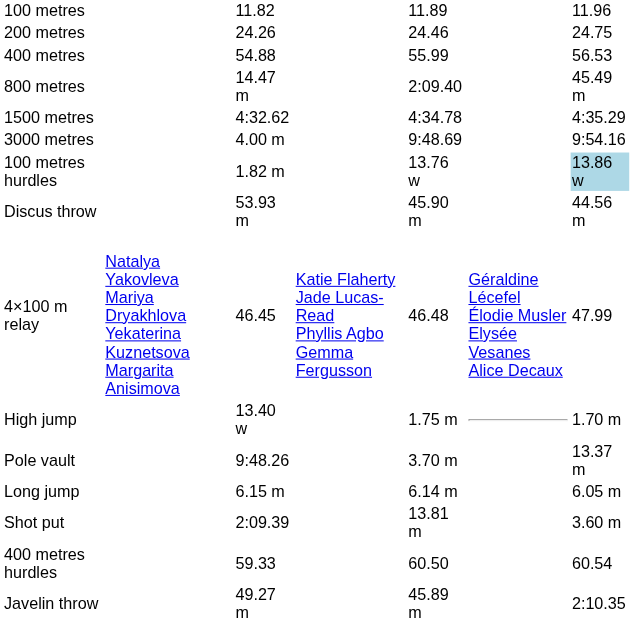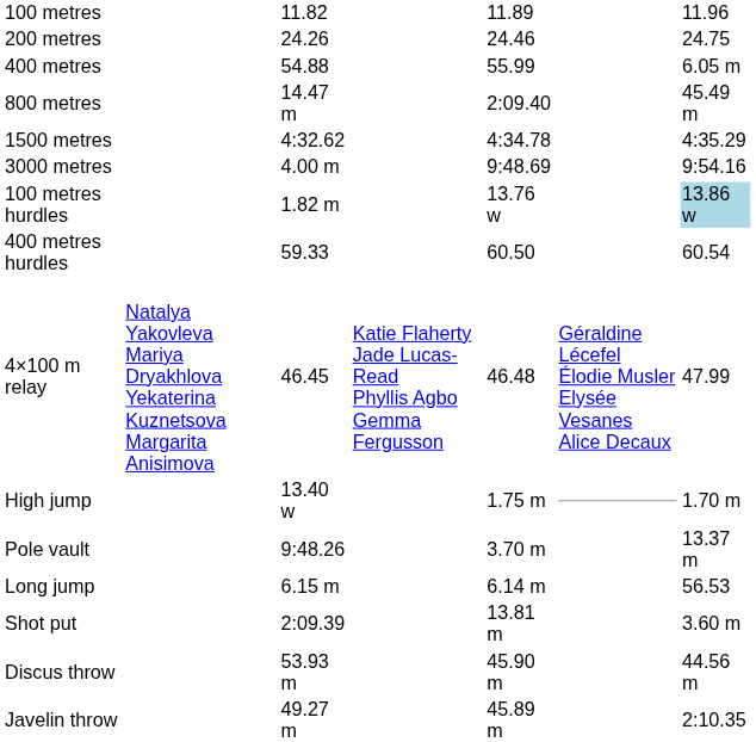400 metres | column 7: 56.53 -> 6.05 m
rows swapped: 400 metres hurdles <-> Discus throw
Long jump | column 7: 6.05 m -> 56.53
